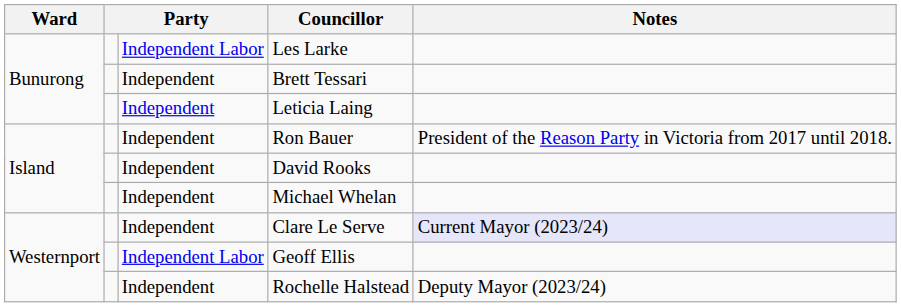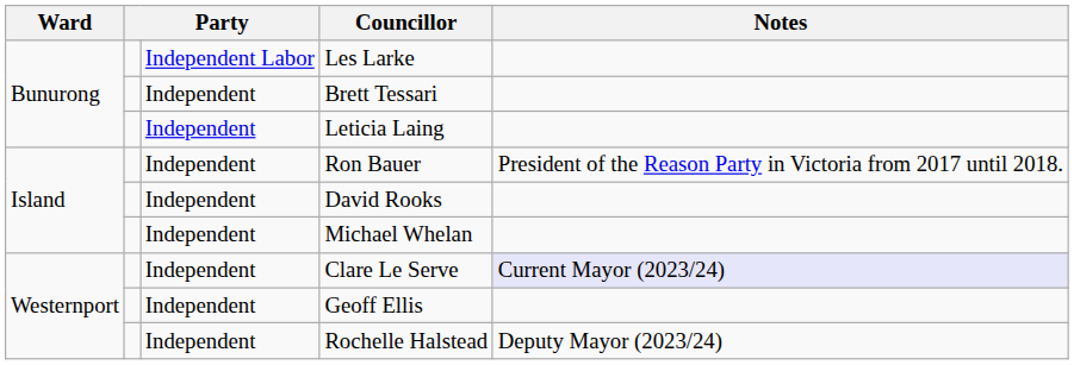Geoff Ellis | column 3: Independent Labor -> Independent
